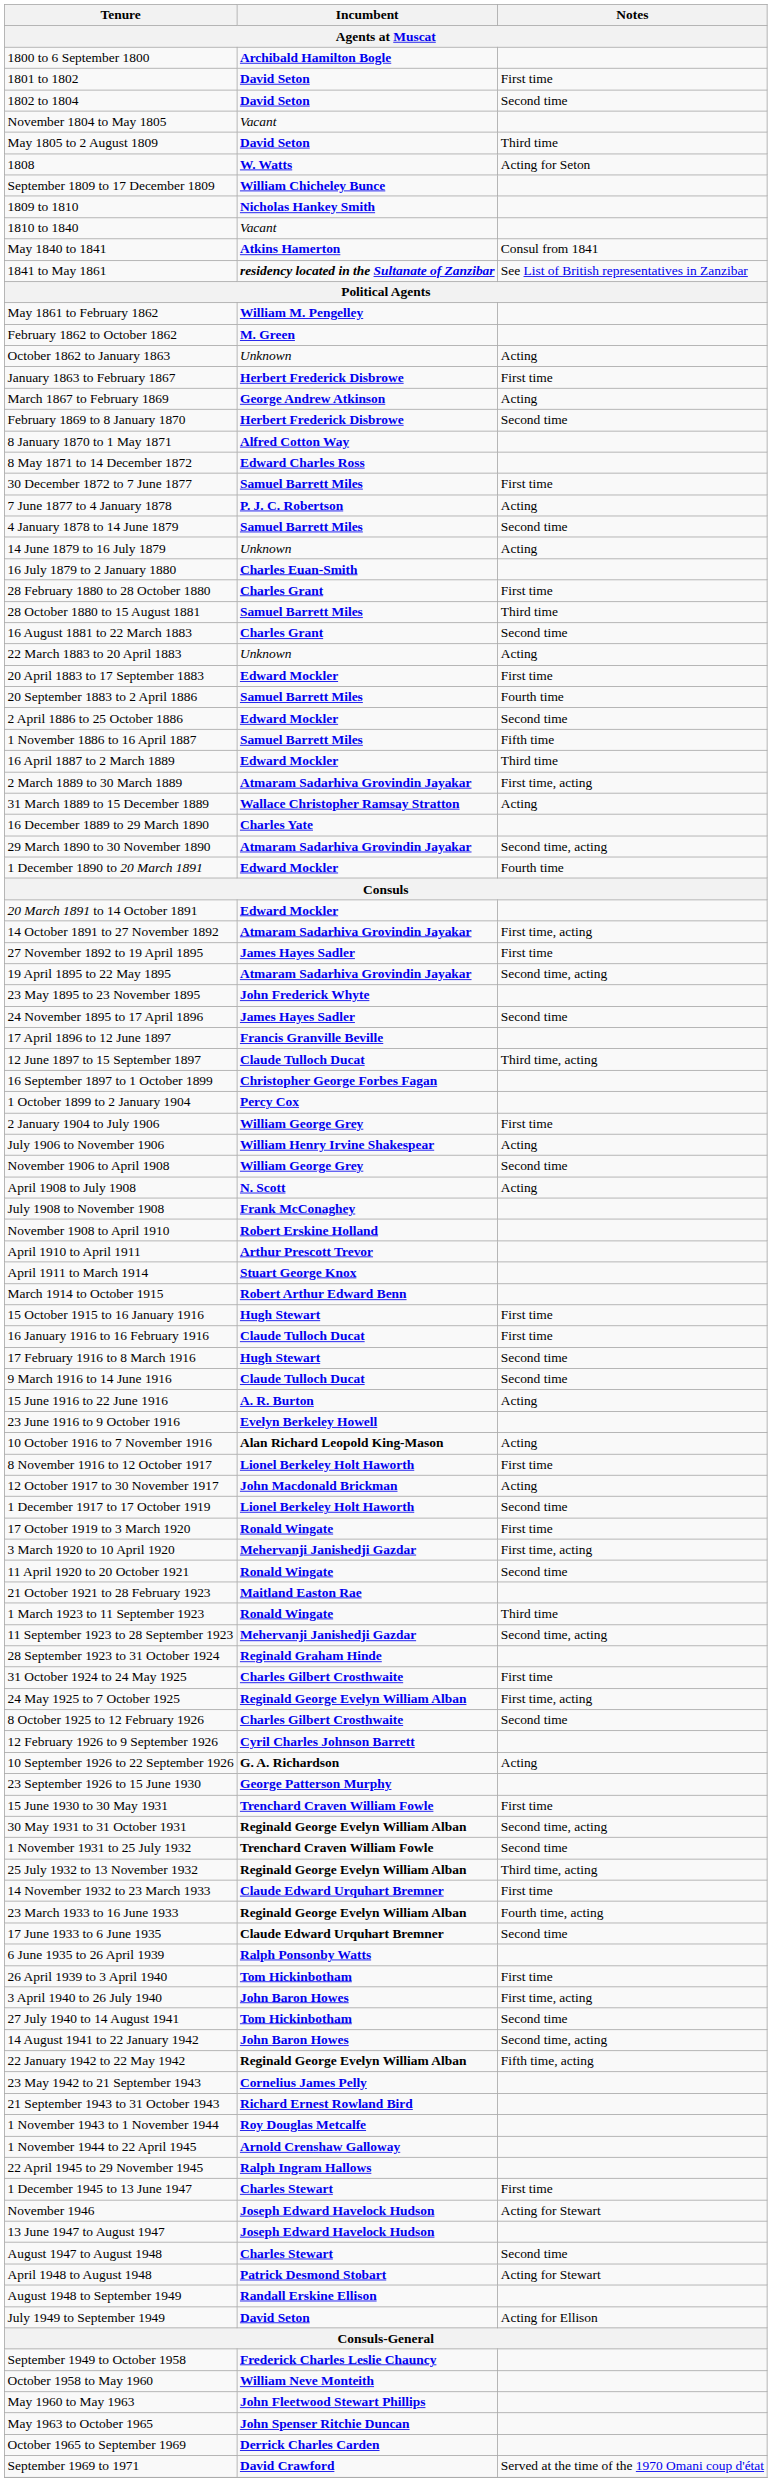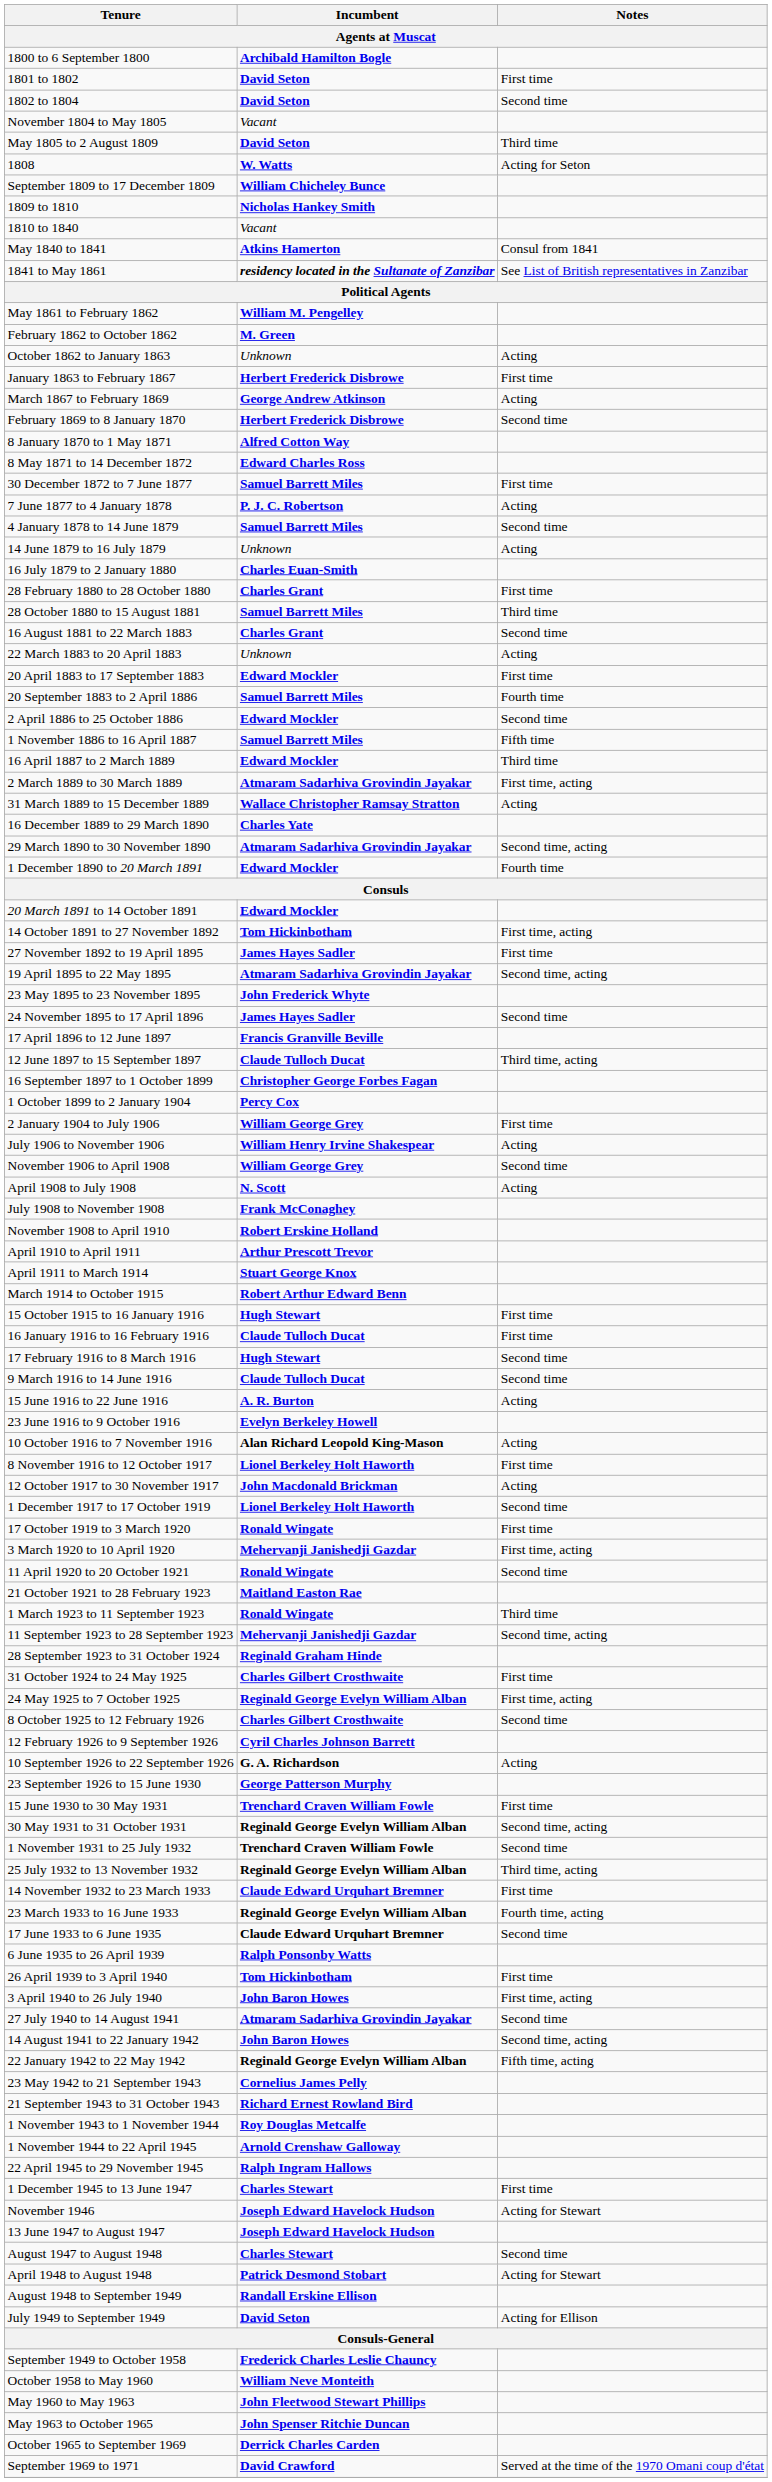14 October 1891 to 27 November 1892 | Incumbent: Atmaram Sadarhiva Grovindin Jayakar -> Tom Hickinbotham
27 July 1940 to 14 August 1941 | Incumbent: Tom Hickinbotham -> Atmaram Sadarhiva Grovindin Jayakar
